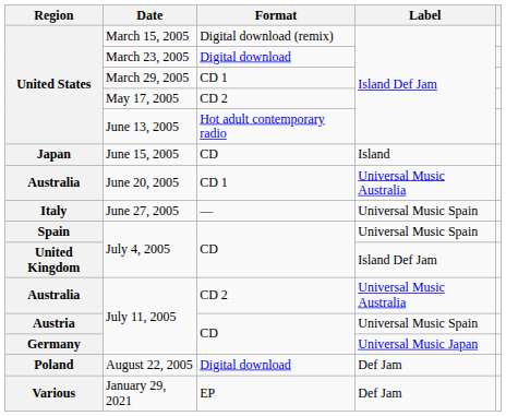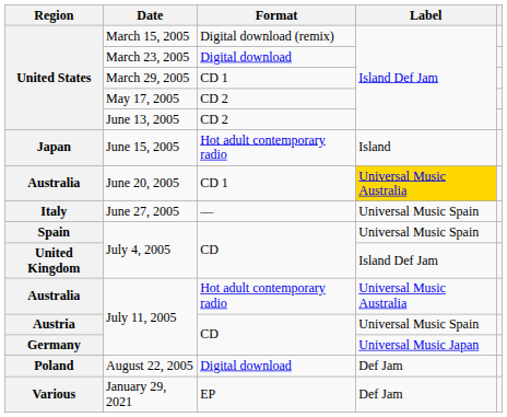June 13, 2005 | Format: Hot adult contemporary radio -> CD 2
June 15, 2005 | Format: CD -> Hot adult contemporary radio
June 20, 2005 | Label: no background -> gold background
Australia / July 11, 2005 | Format: CD 2 -> Hot adult contemporary radio
